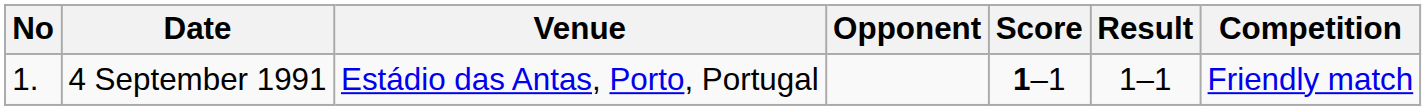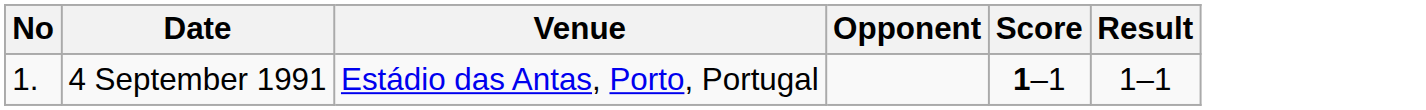- column: Competition | Friendly match
